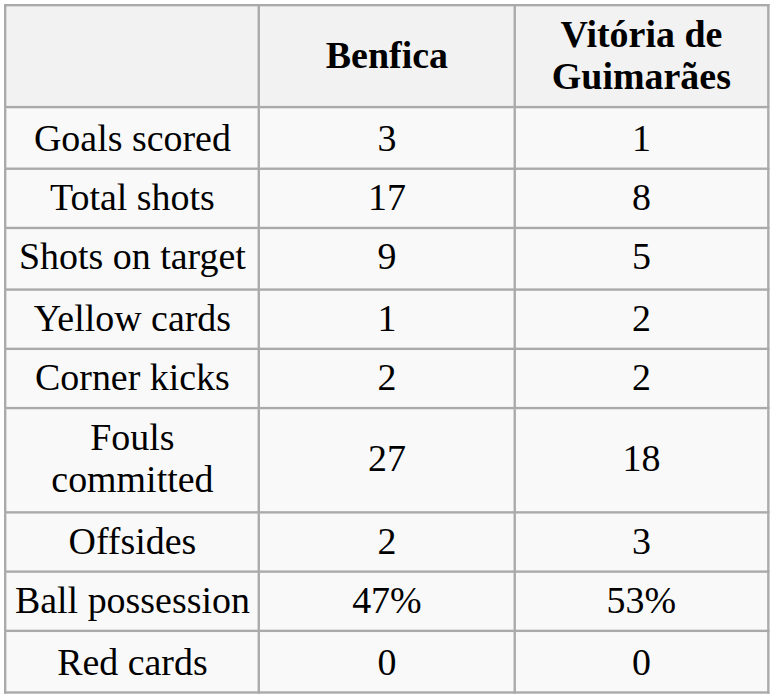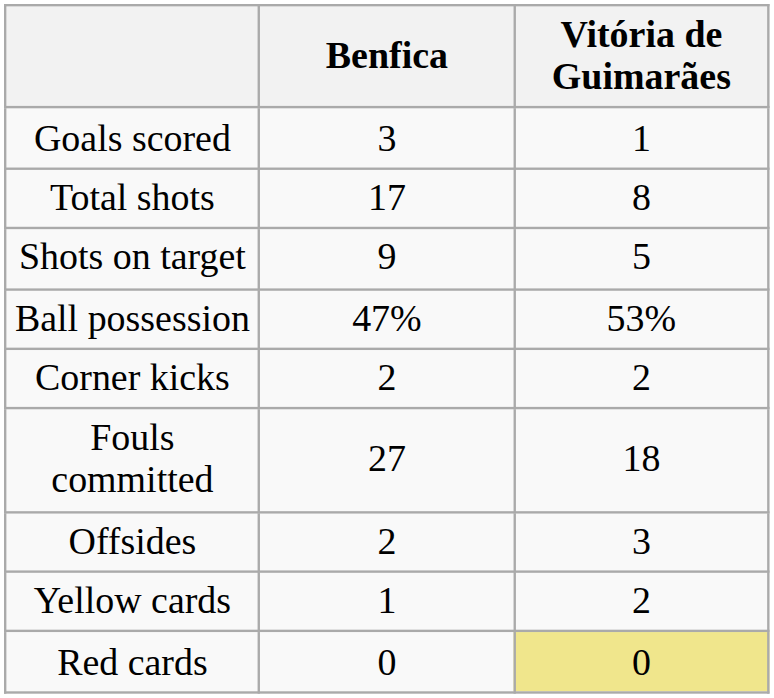rows swapped: Ball possession <-> Yellow cards
Red cards | Vitória de Guimarães: no background -> khaki background
